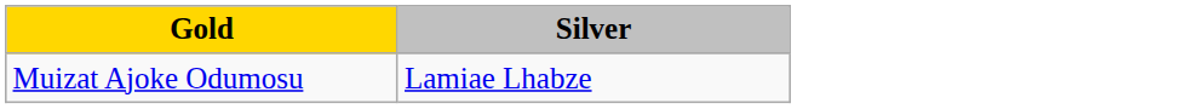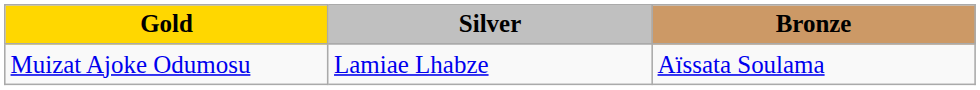+ column: Bronze | Aïssata Soulama
